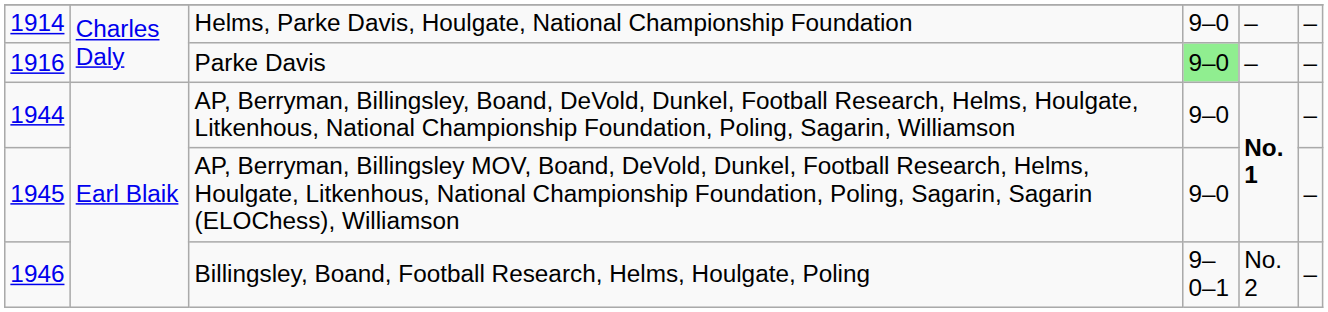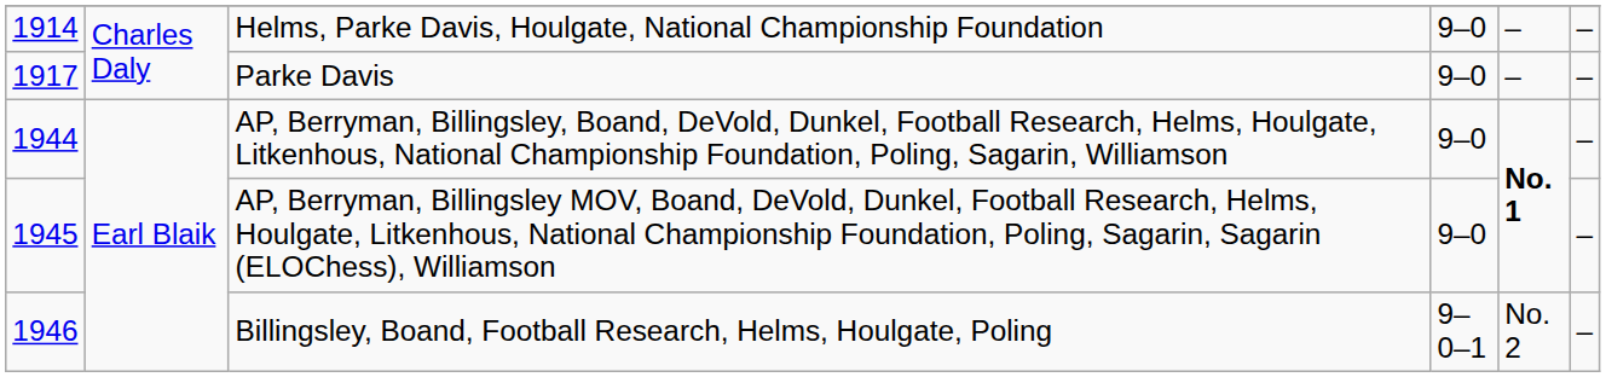Parke Davis | column 1: 1916 -> 1917
Parke Davis | column 4: lightgreen background -> no background
